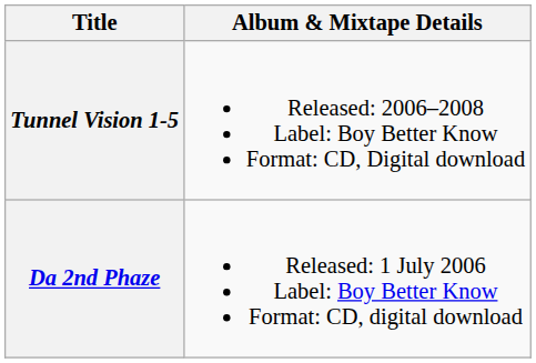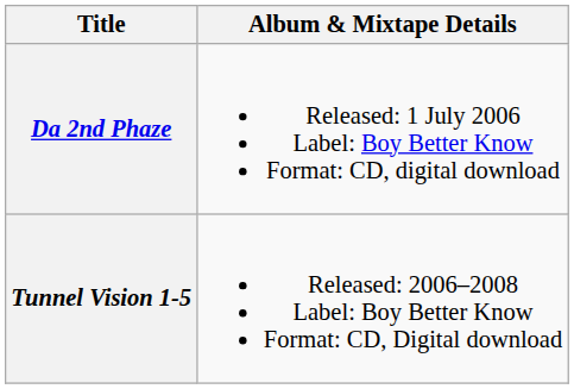rows swapped: Da 2nd Phaze <-> Tunnel Vision 1-5
